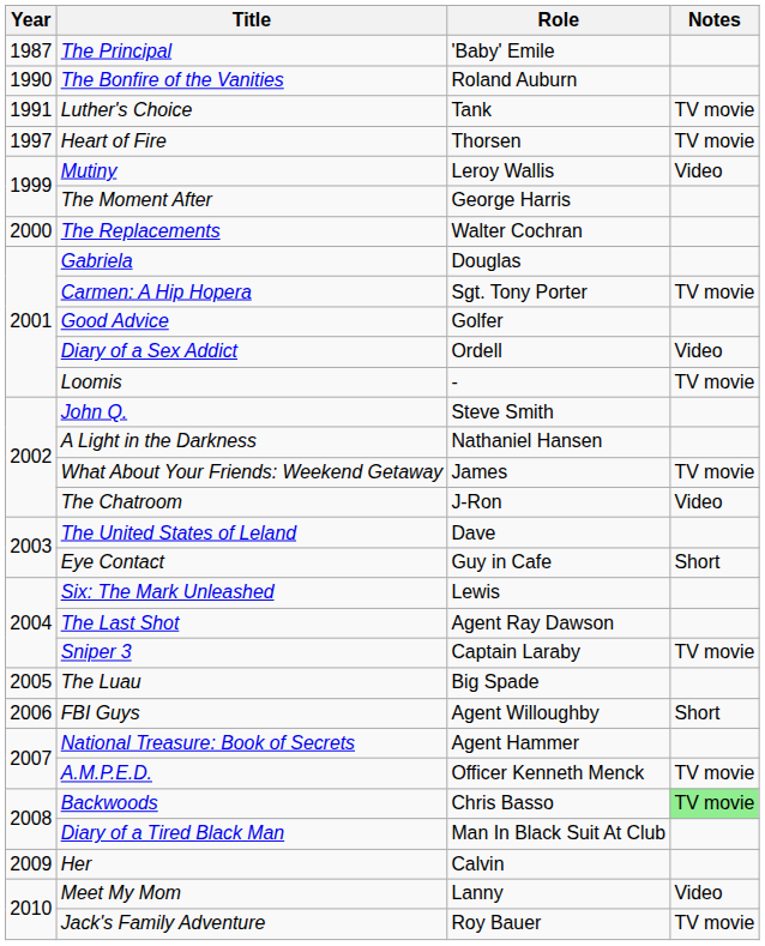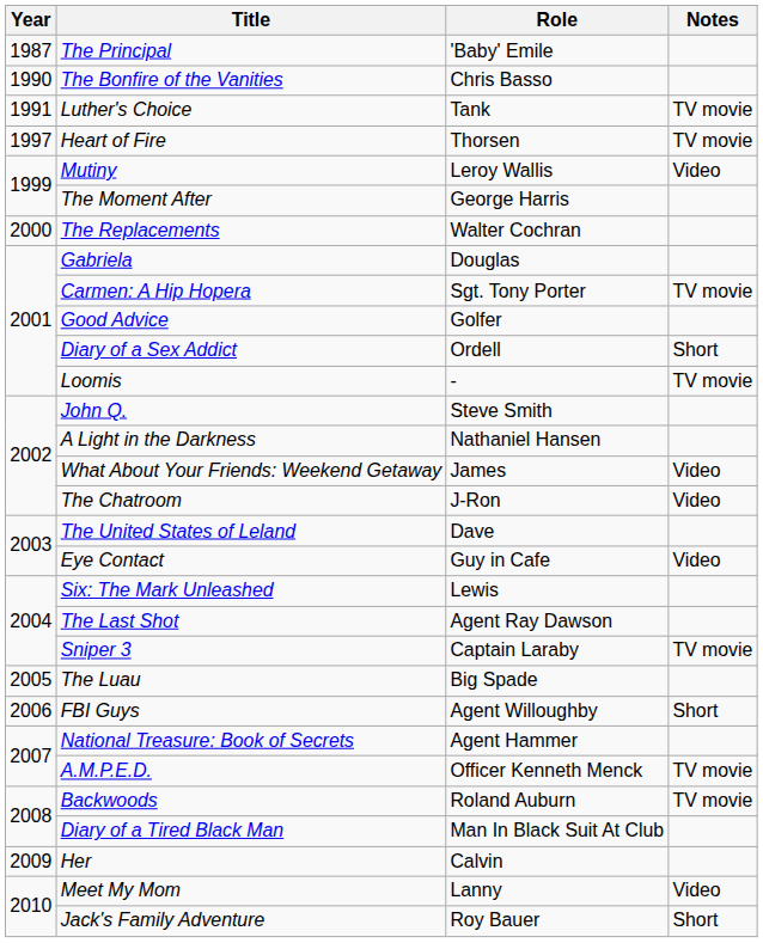The Bonfire of the Vanities | Role: Roland Auburn -> Chris Basso
Diary of a Sex Addict | Notes: Video -> Short
What About Your Friends: Weekend Getaway | Notes: TV movie -> Video
Eye Contact | Notes: Short -> Video
Backwoods | Role: Chris Basso -> Roland Auburn
Backwoods | Notes: lightgreen background -> no background
Jack's Family Adventure | Notes: TV movie -> Short
